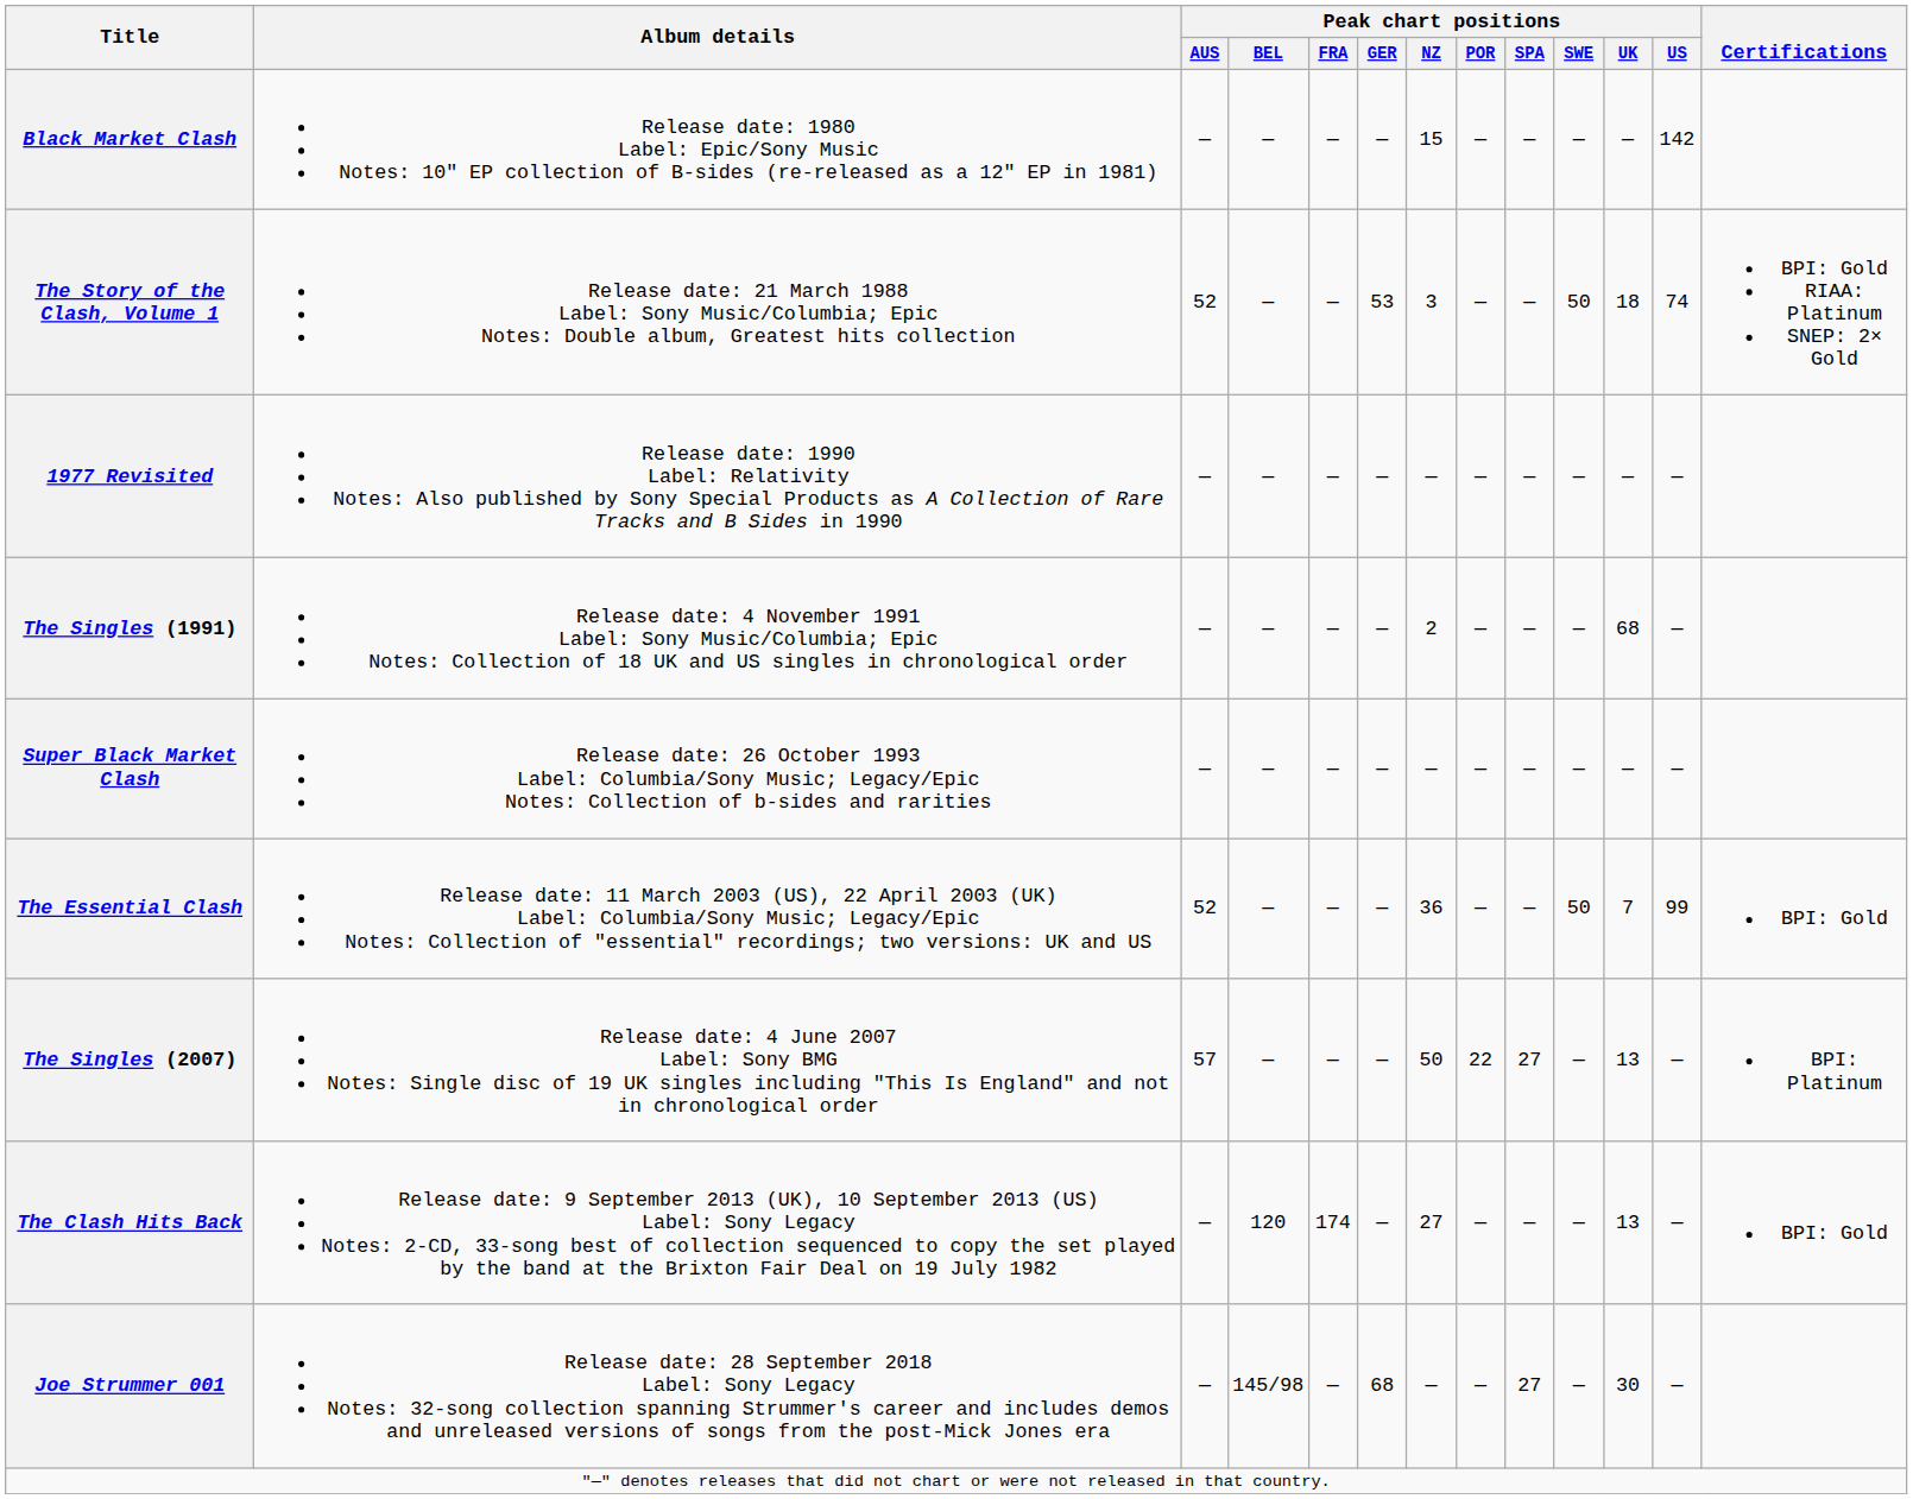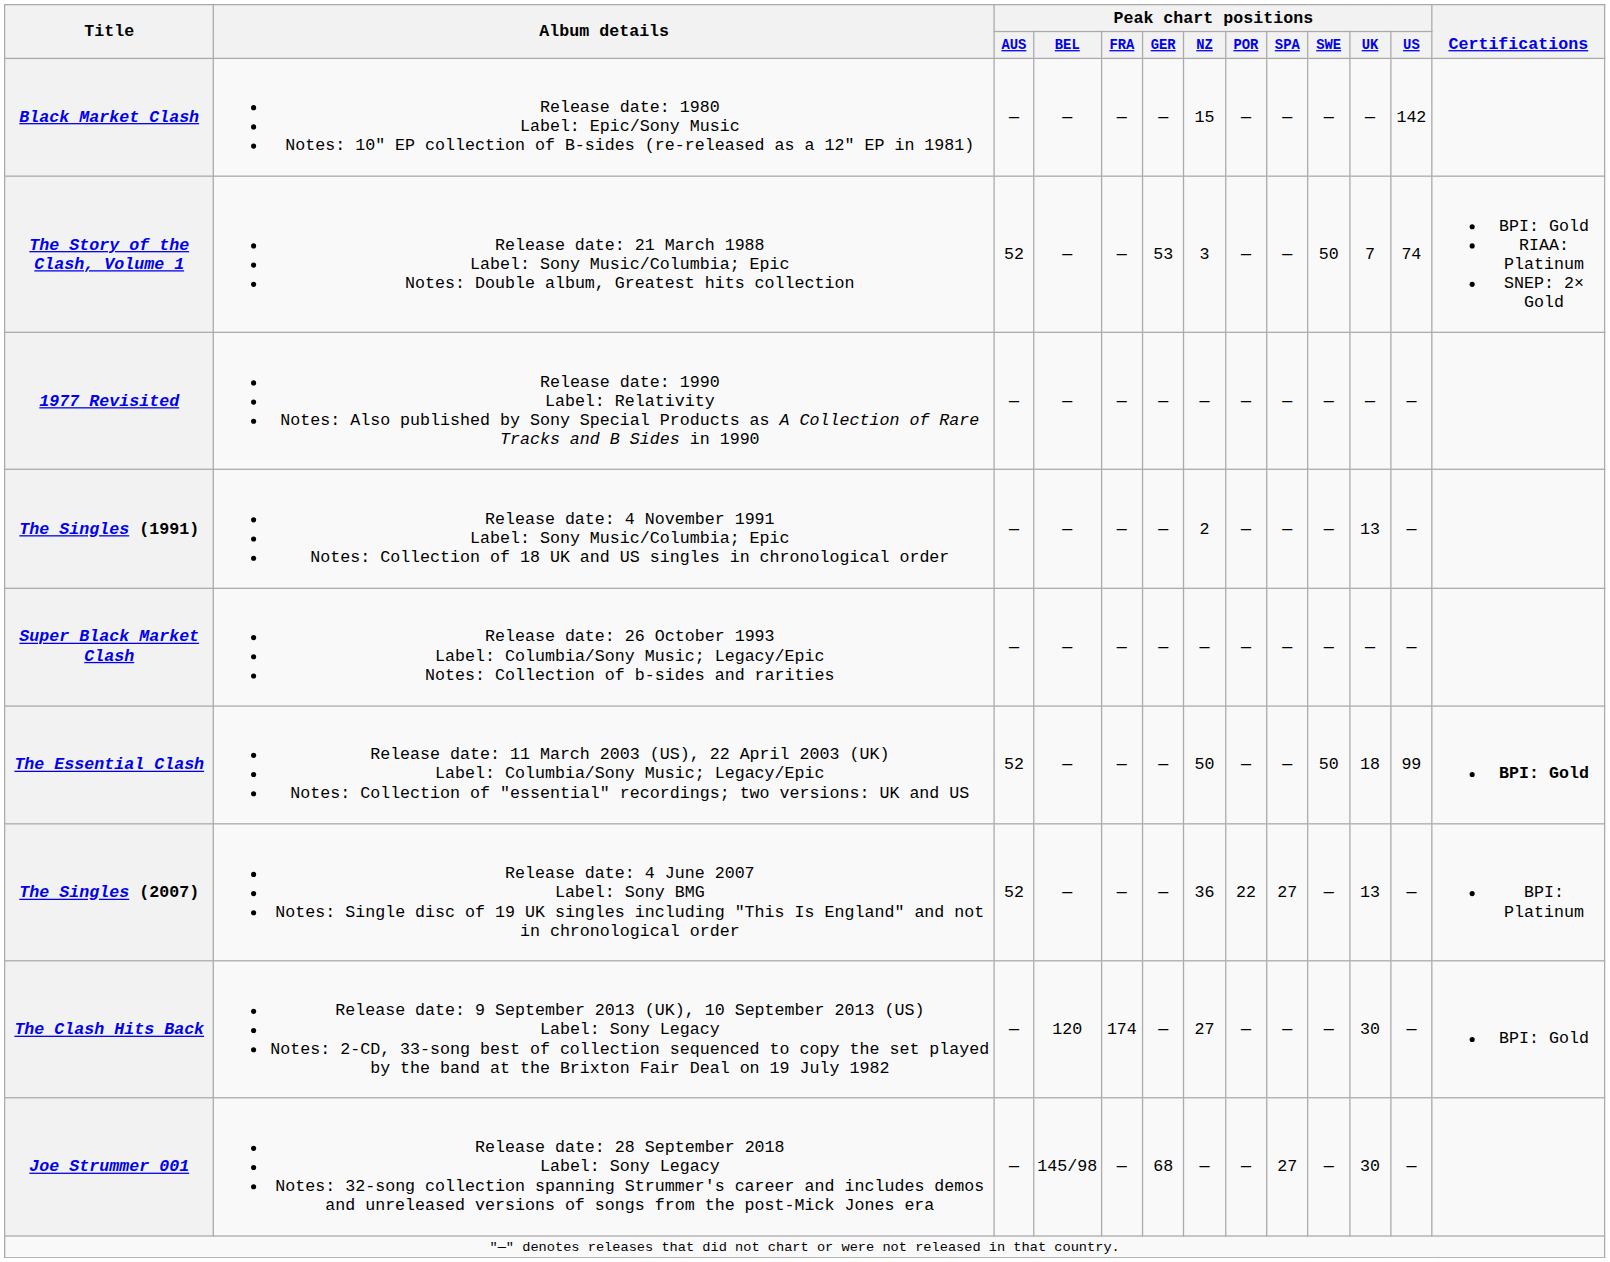The Story of the Clash, Volume 1 | Peak chart positions / UK: 18 -> 7
The Singles (1991) | Peak chart positions / UK: 68 -> 13
The Essential Clash | Peak chart positions / NZ: 36 -> 50
The Essential Clash | Peak chart positions / UK: 7 -> 18
The Essential Clash | Certifications: normal -> bold
The Singles (2007) | Peak chart positions / AUS: 57 -> 52
The Singles (2007) | Peak chart positions / NZ: 50 -> 36
The Clash Hits Back | Peak chart positions / UK: 13 -> 30
